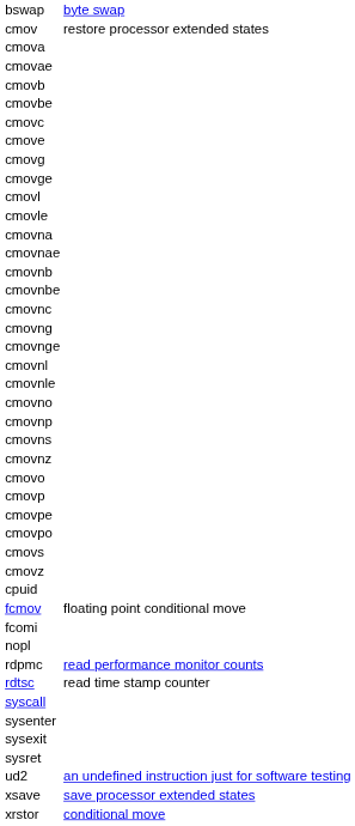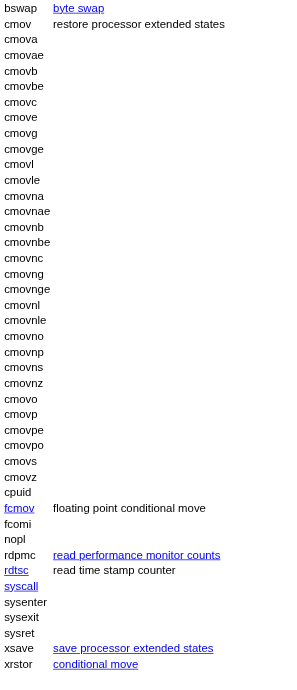- row: ud2 | an undefined instruction just for software testing
